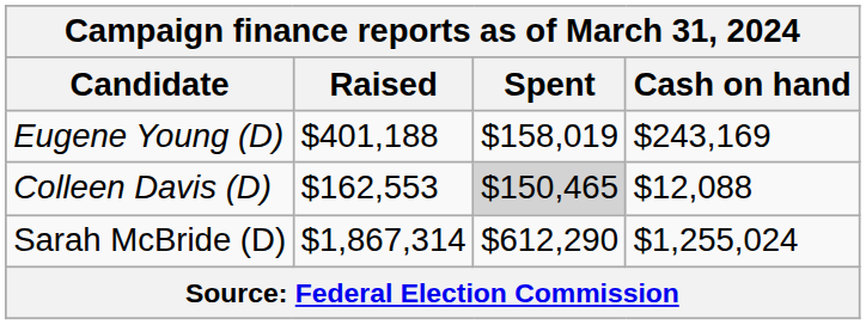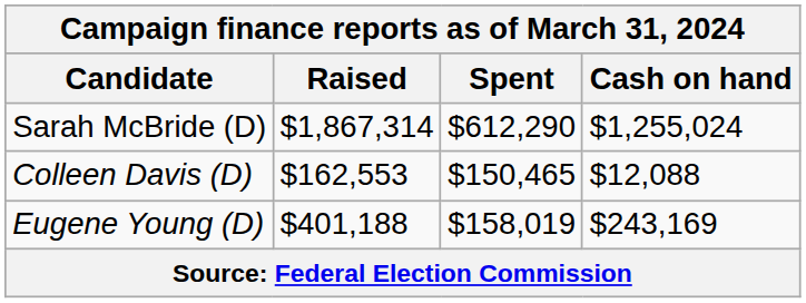rows swapped: Sarah McBride (D) <-> Eugene Young (D)
Colleen Davis (D) | Spent: lightgrey background -> no background
